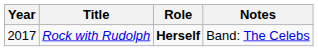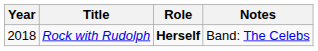Rock with Rudolph | Year: 2017 -> 2018
